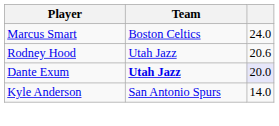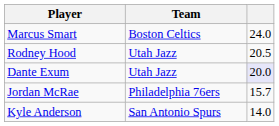Rodney Hood | column 3: 20.6 -> 20.5
Dante Exum | Team: bold -> normal
+ row: Jordan McRae | Philadelphia 76ers | 15.7
